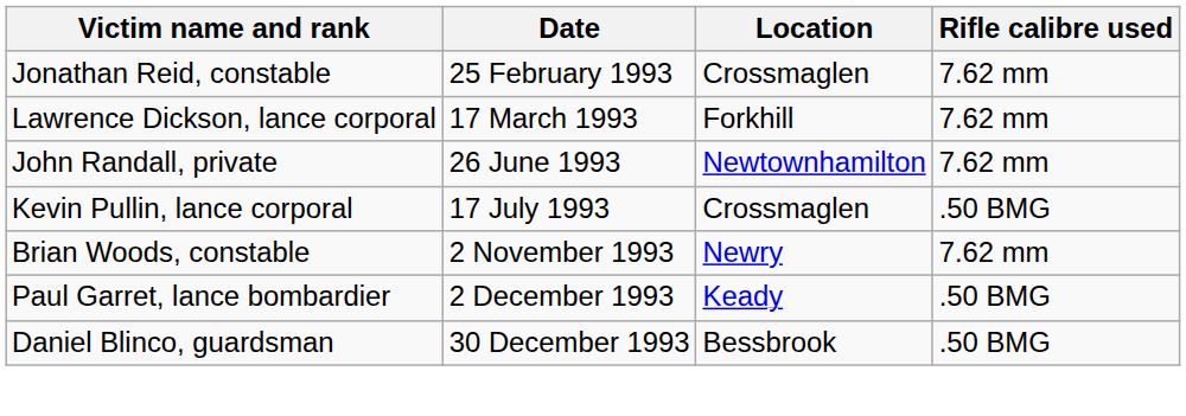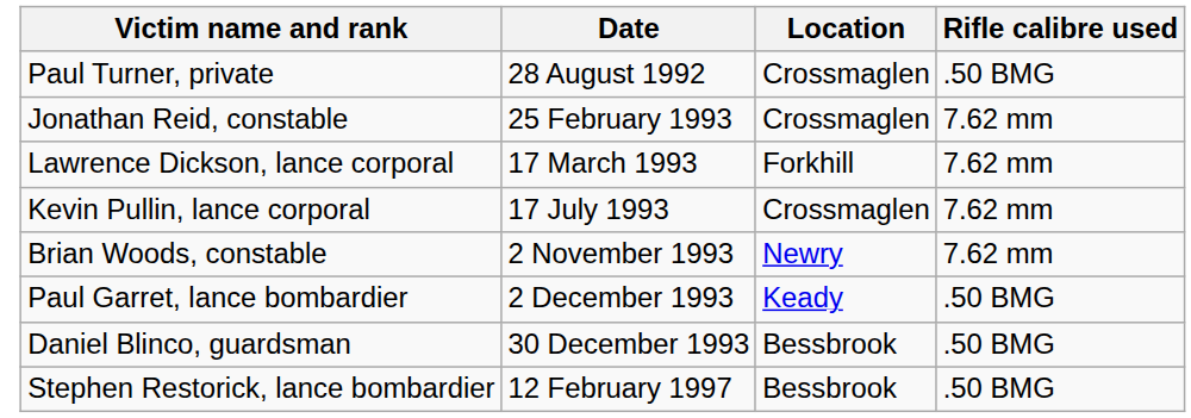+ row: Paul Turner, private | 28 August 1992 | Crossmaglen | .50 BMG
- row: John Randall, private | 26 June 1993 | Newtownhamilton | 7.62 mm
Kevin Pullin, lance corporal | Rifle calibre used: .50 BMG -> 7.62 mm
+ row: Stephen Restorick, lance bombardier | 12 February 1997 | Bessbrook | .50 BMG
